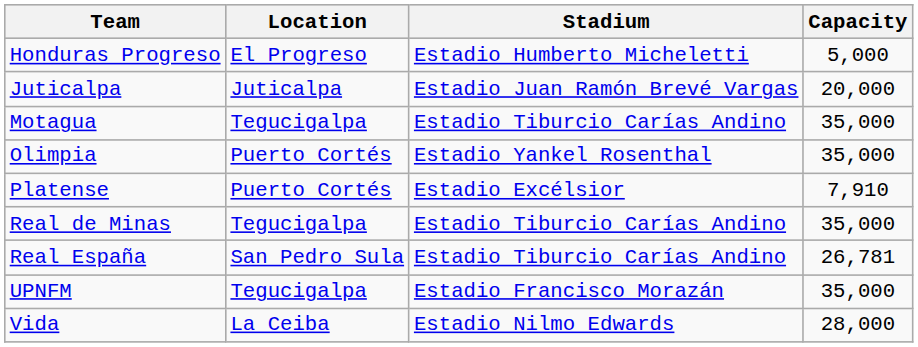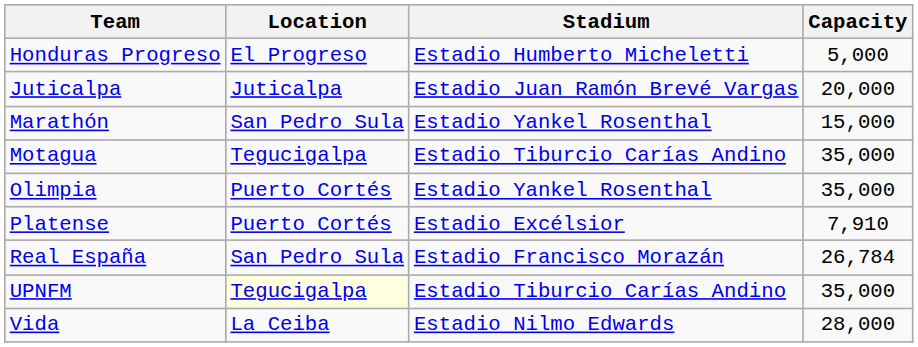+ row: Marathón | San Pedro Sula | Estadio Yankel Rosenthal | 15,000
- row: Real de Minas | Tegucigalpa | Estadio Tiburcio Carías Andino | 35,000
Real España | Stadium: Estadio Tiburcio Carías Andino -> Estadio Francisco Morazán
Real España | Capacity: 26,781 -> 26,784
UPNFM | Location: no background -> lightyellow background
UPNFM | Stadium: Estadio Francisco Morazán -> Estadio Tiburcio Carías Andino
